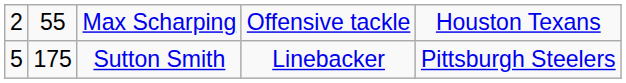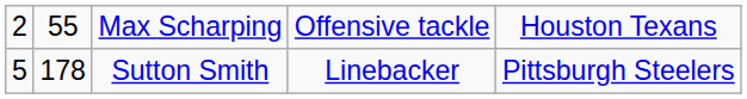Sutton Smith | column 2: 175 -> 178
